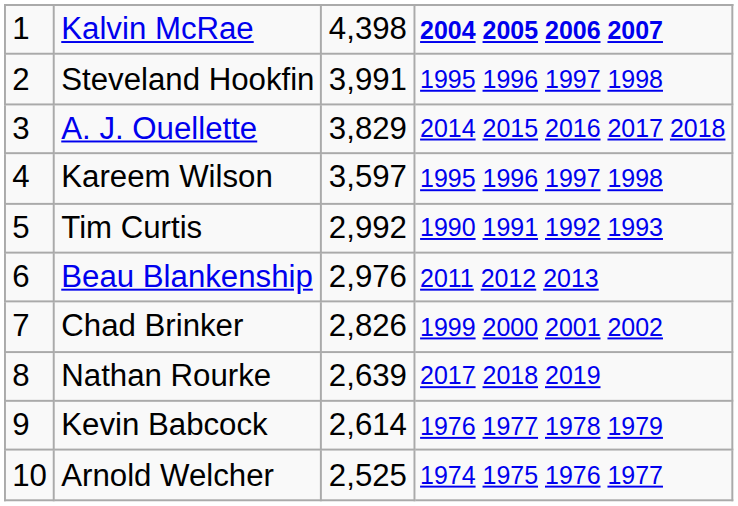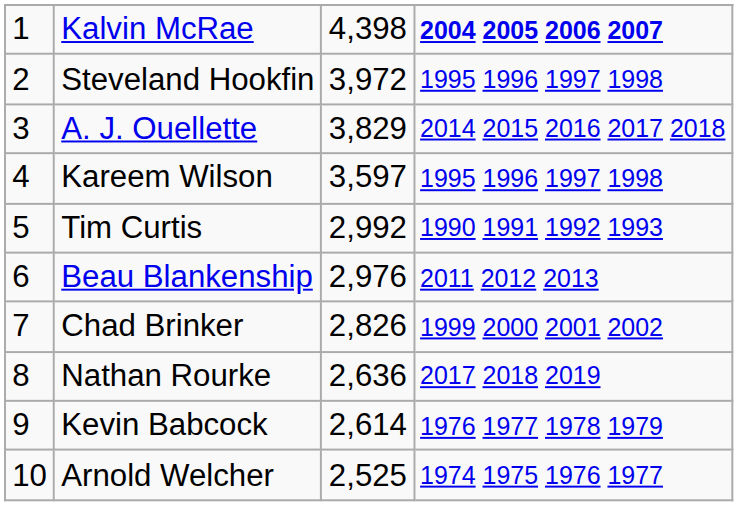Steveland Hookfin | column 3: 3,991 -> 3,972
Nathan Rourke | column 3: 2,639 -> 2,636
